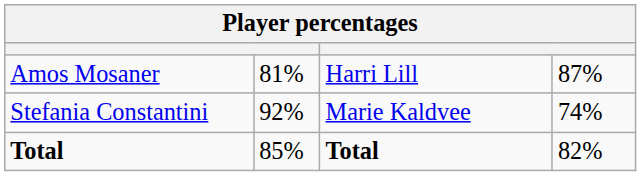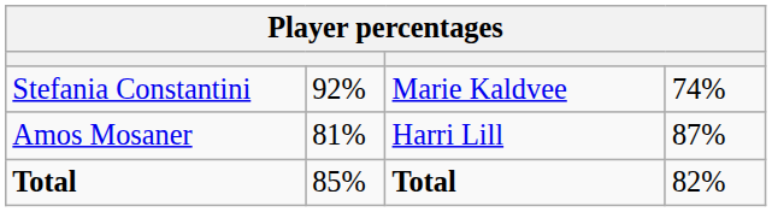rows swapped: Stefania Constantini <-> Amos Mosaner
